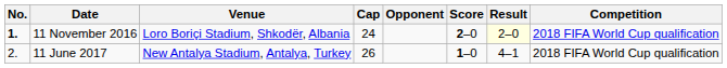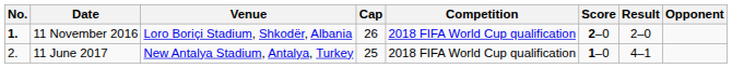columns swapped: Opponent <-> Competition
11 November 2016 | Cap: 24 -> 26
11 November 2016 | Result: lightyellow background -> no background
11 June 2017 | Cap: 26 -> 25
